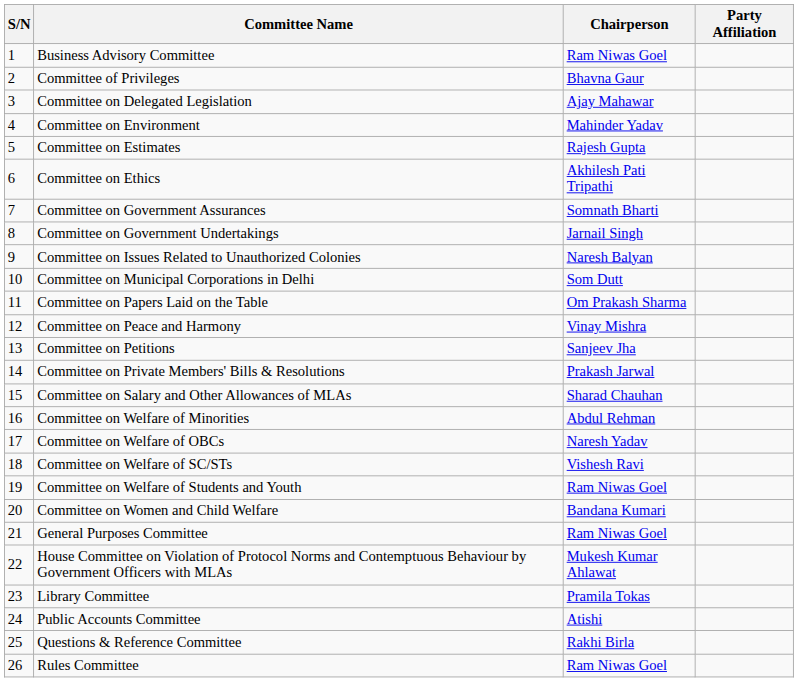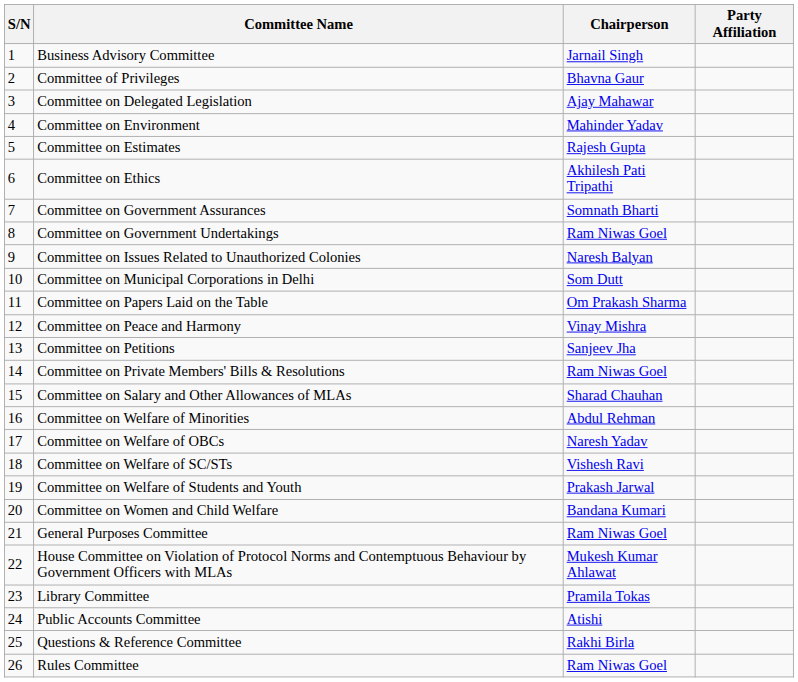Business Advisory Committee | Chairperson: Ram Niwas Goel -> Jarnail Singh
Committee on Government Undertakings | Chairperson: Jarnail Singh -> Ram Niwas Goel
Committee on Private Members' Bills & Resolutions | Chairperson: Prakash Jarwal -> Ram Niwas Goel
Committee on Welfare of Students and Youth | Chairperson: Ram Niwas Goel -> Prakash Jarwal
